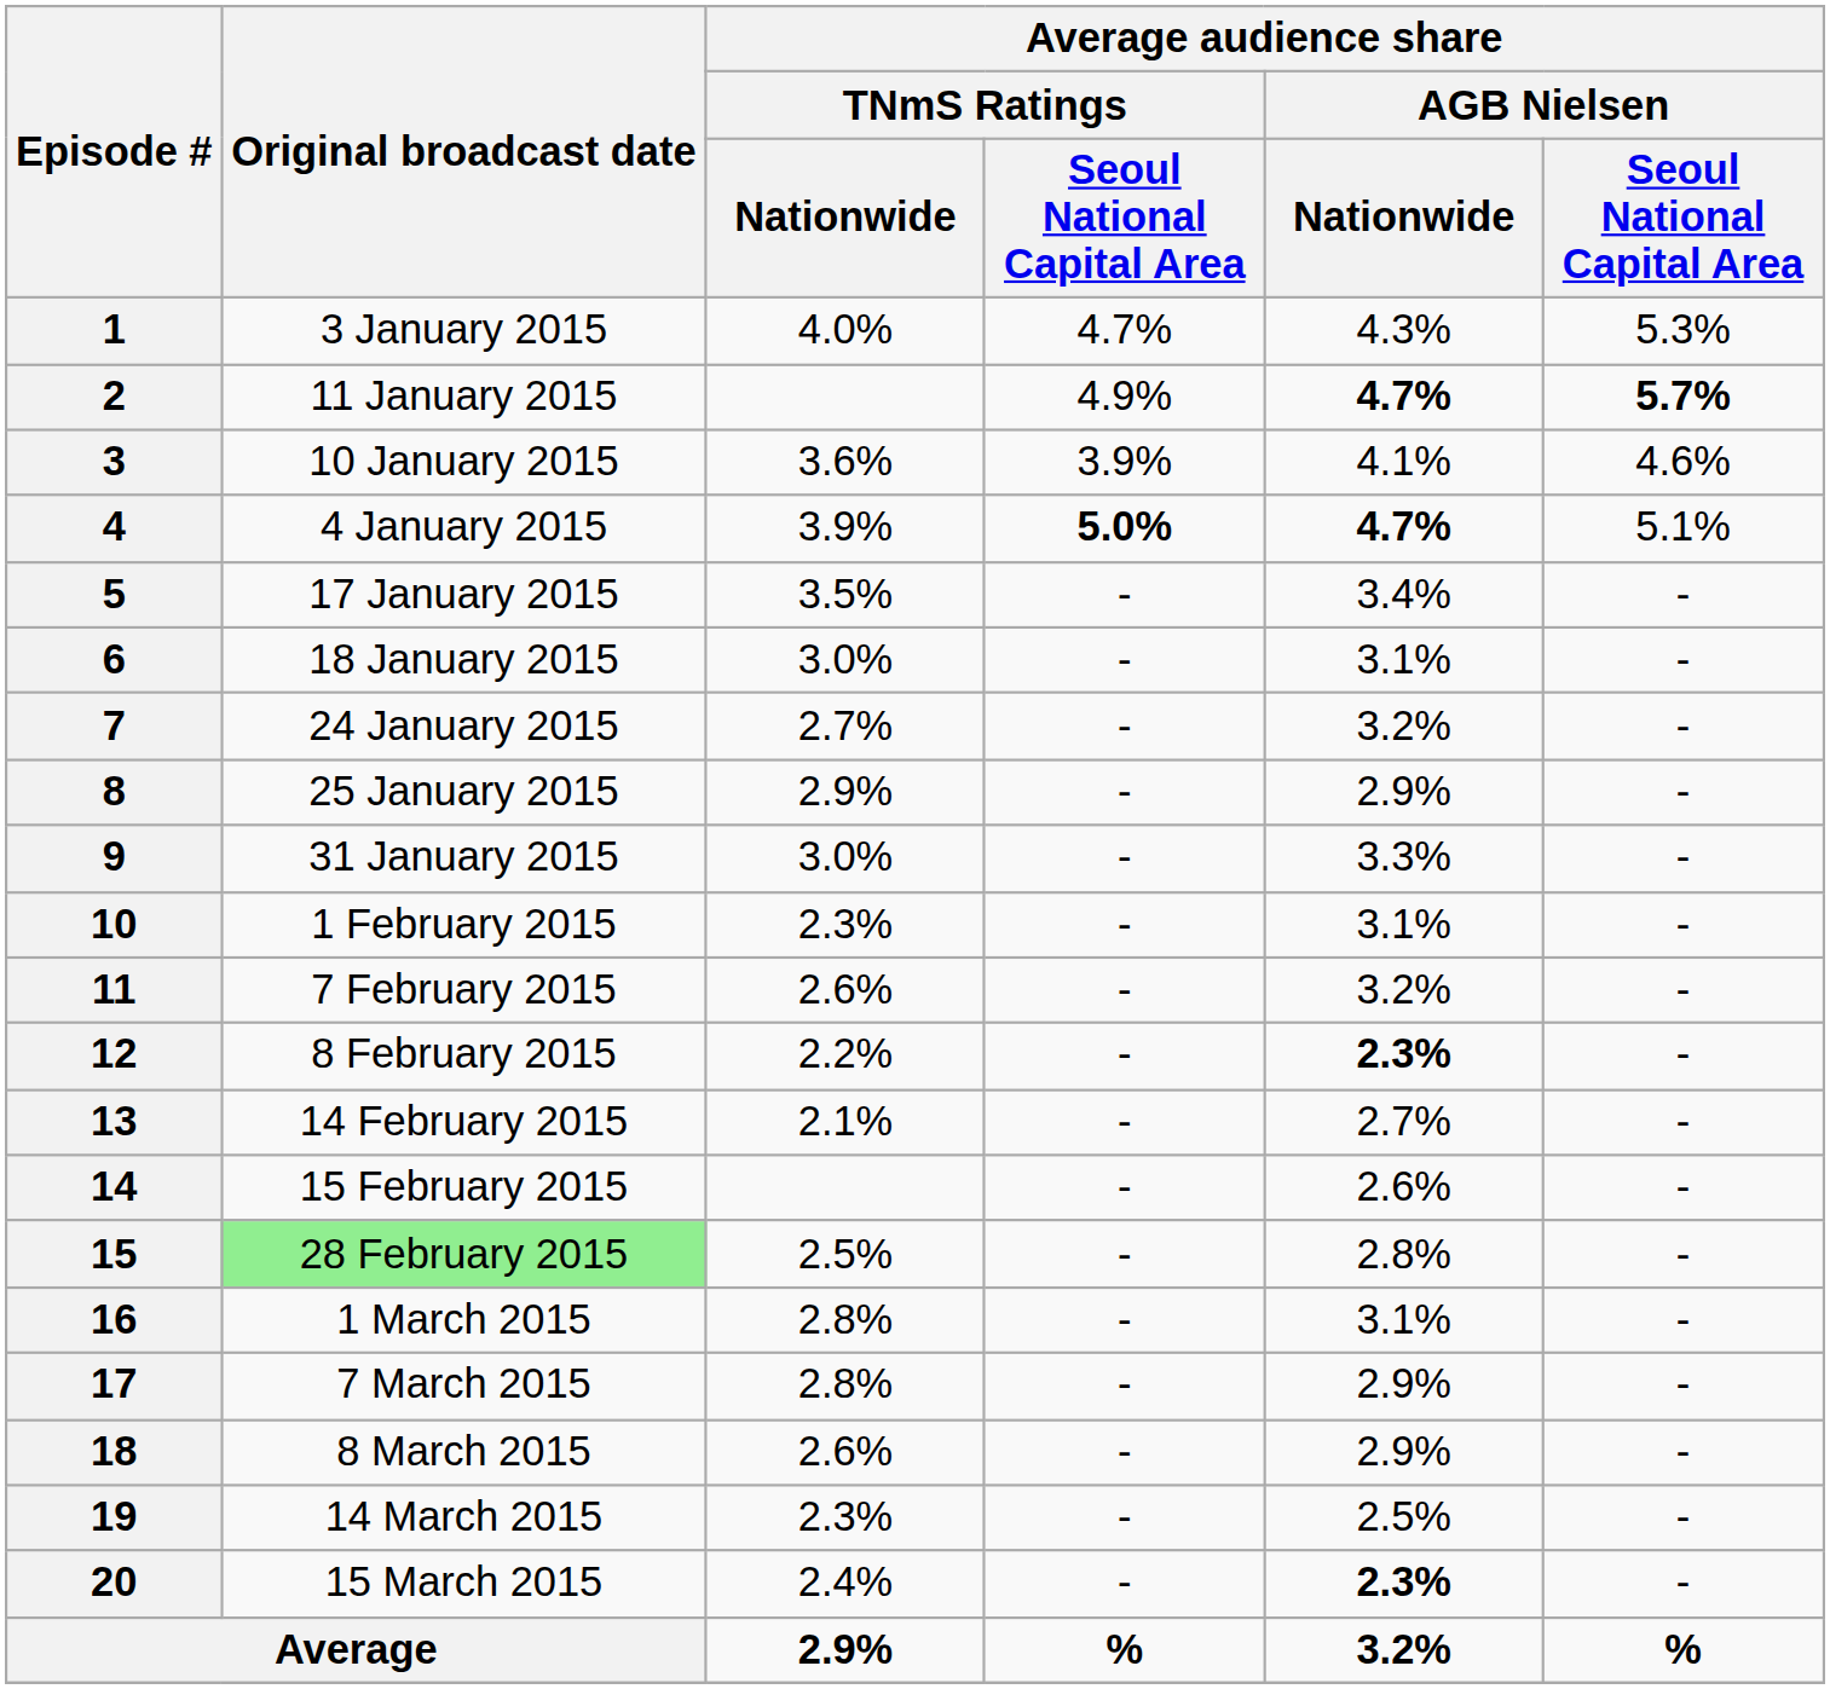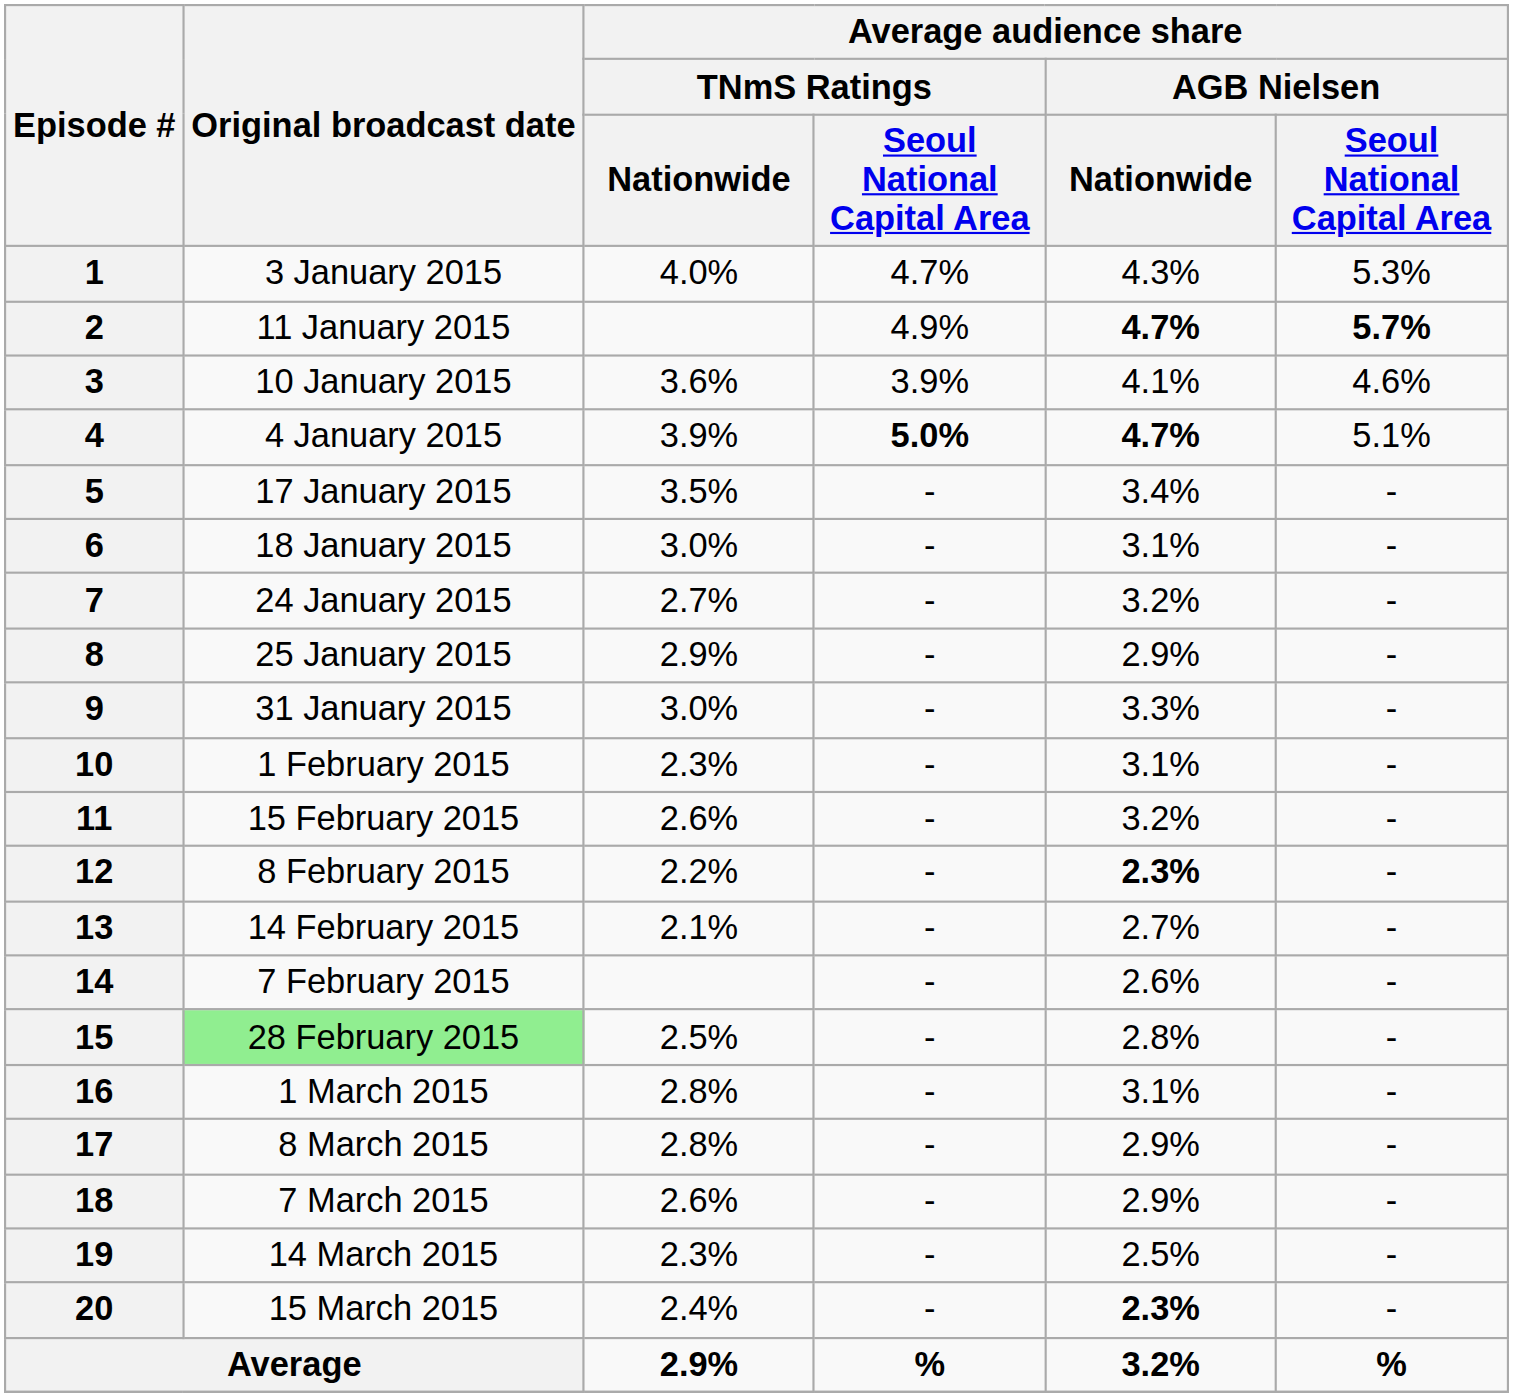11 | Original broadcast date: 7 February 2015 -> 15 February 2015
14 | Original broadcast date: 15 February 2015 -> 7 February 2015
17 | Original broadcast date: 7 March 2015 -> 8 March 2015
18 | Original broadcast date: 8 March 2015 -> 7 March 2015
